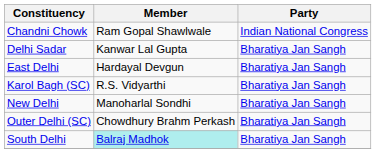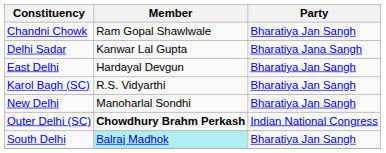Chandni Chowk | Party: Indian National Congress -> Bharatiya Jan Sangh
Delhi Sadar | Party: Bharatiya Jan Sangh -> Bharatiya Jana Sangh
Outer Delhi (SC) | Member: normal -> bold
Outer Delhi (SC) | Party: Bharatiya Jan Sangh -> Indian National Congress
